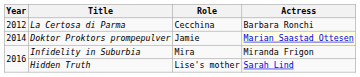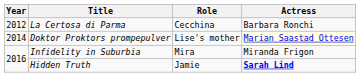Doktor Proktors prompepulver | Role: Jamie -> Lise's mother
Hidden Truth | Role: Lise's mother -> Jamie
Hidden Truth | Actress: normal -> bold
